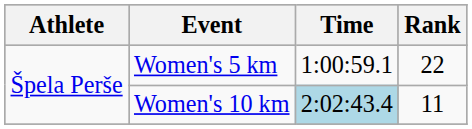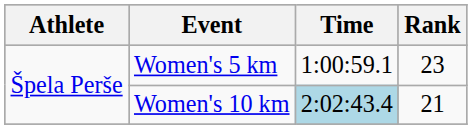Women's 5 km | Rank: 22 -> 23
Women's 10 km | Rank: 11 -> 21
